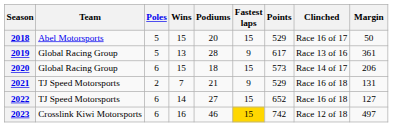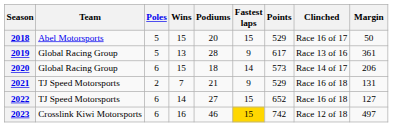2020 | Fastest laps: 15 -> 14
